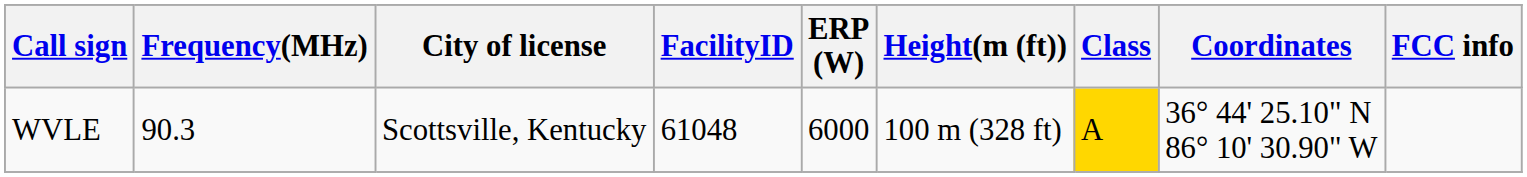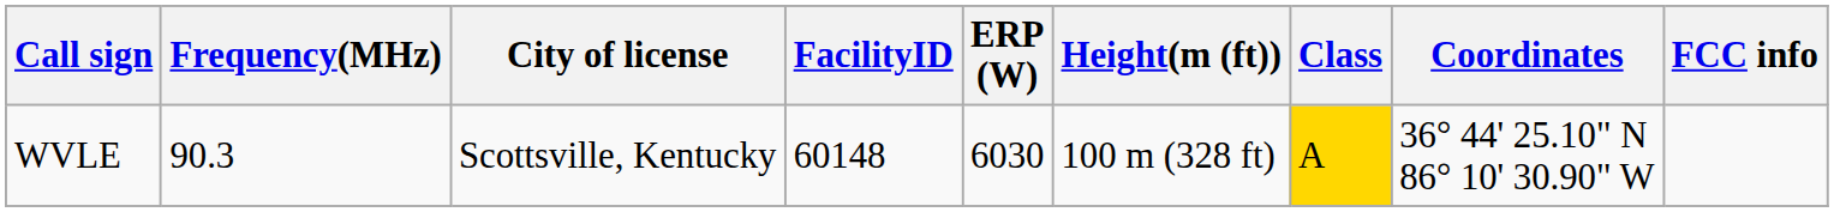WVLE | FacilityID: 61048 -> 60148
WVLE | ERP (W): 6000 -> 6030
